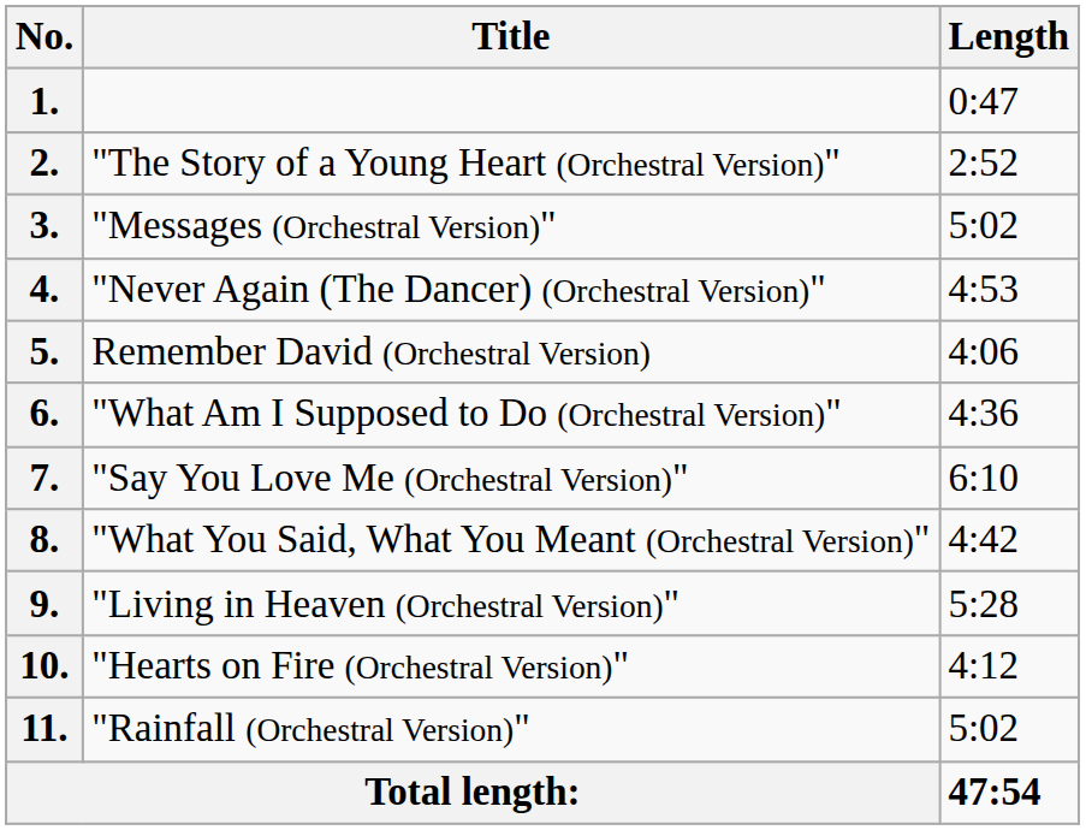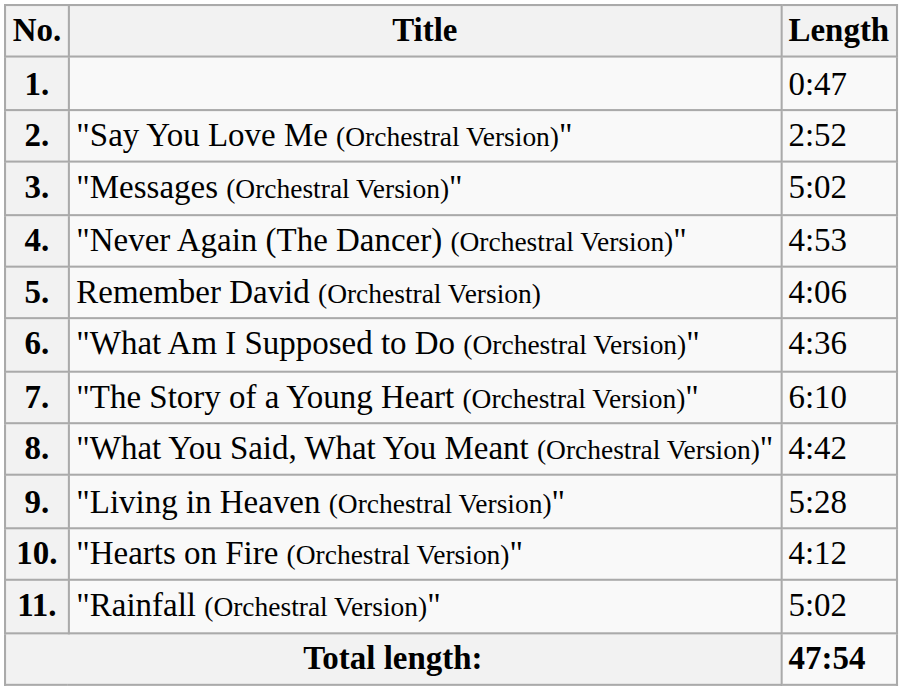2. | Title: "The Story of a Young Heart (Orchestral Version)" -> "Say You Love Me (Orchestral Version)"
7. | Title: "Say You Love Me (Orchestral Version)" -> "The Story of a Young Heart (Orchestral Version)"
